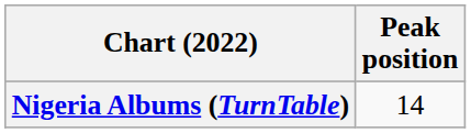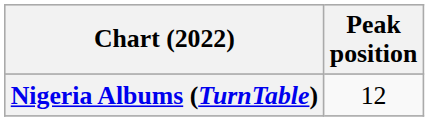Nigeria Albums (TurnTable) | Peak position: 14 -> 12
